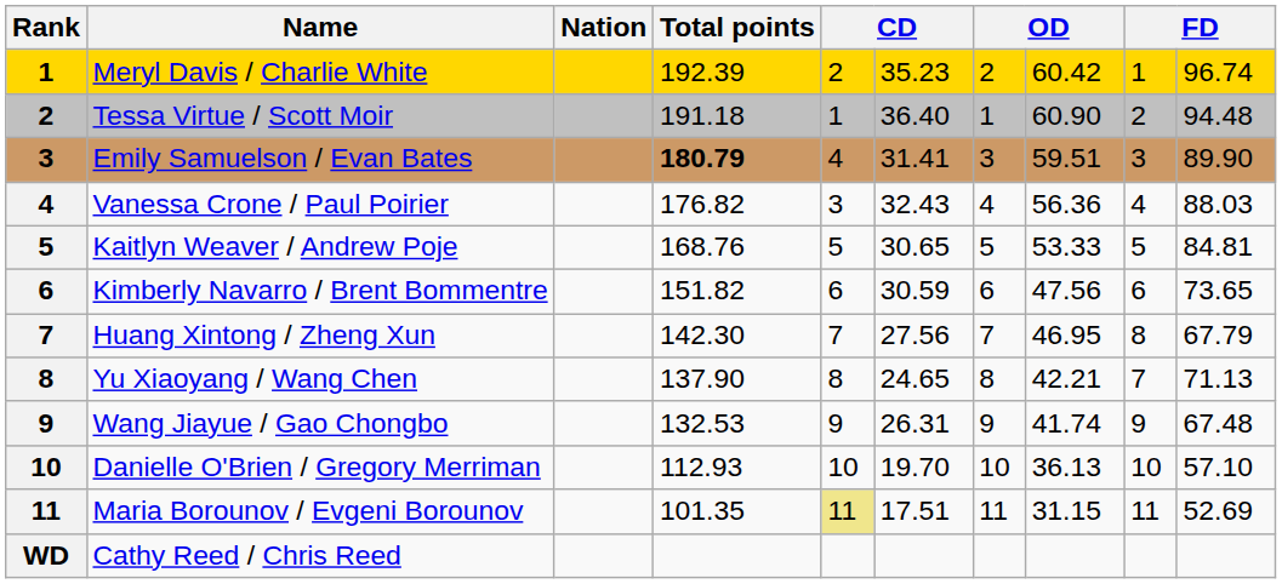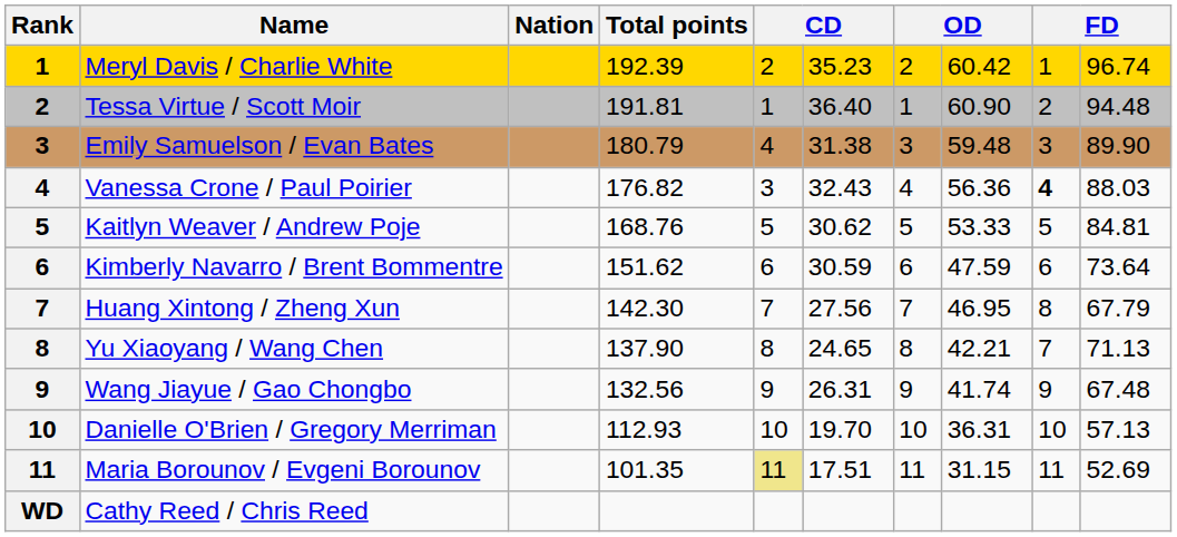Tessa Virtue / Scott Moir | Total points: 191.18 -> 191.81
Emily Samuelson / Evan Bates | Total points: bold -> normal
Emily Samuelson / Evan Bates | column 6: 31.41 -> 31.38
Emily Samuelson / Evan Bates | column 8: 59.51 -> 59.48
Vanessa Crone / Paul Poirier | column 9: normal -> bold
Kaitlyn Weaver / Andrew Poje | column 6: 30.65 -> 30.62
Kimberly Navarro / Brent Bommentre | Total points: 151.82 -> 151.62
Kimberly Navarro / Brent Bommentre | column 8: 47.56 -> 47.59
Kimberly Navarro / Brent Bommentre | column 10: 73.65 -> 73.64
Wang Jiayue / Gao Chongbo | Total points: 132.53 -> 132.56
Danielle O'Brien / Gregory Merriman | column 8: 36.13 -> 36.31
Danielle O'Brien / Gregory Merriman | column 10: 57.10 -> 57.13
